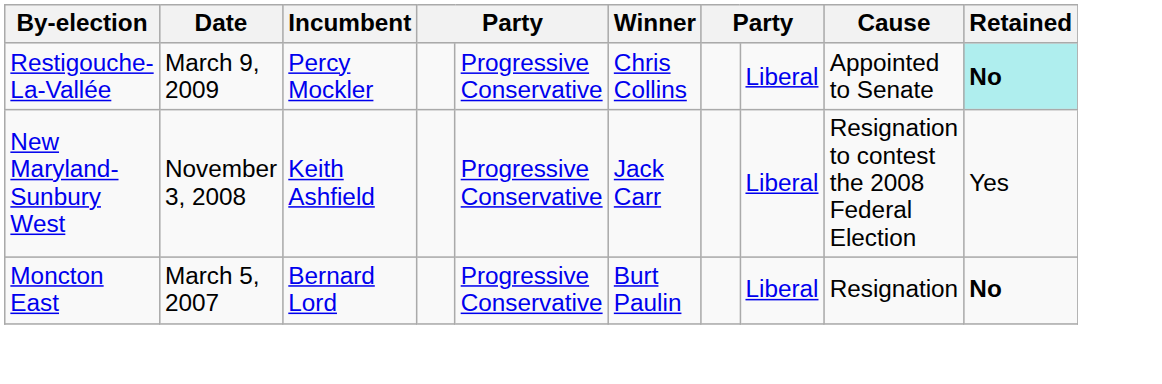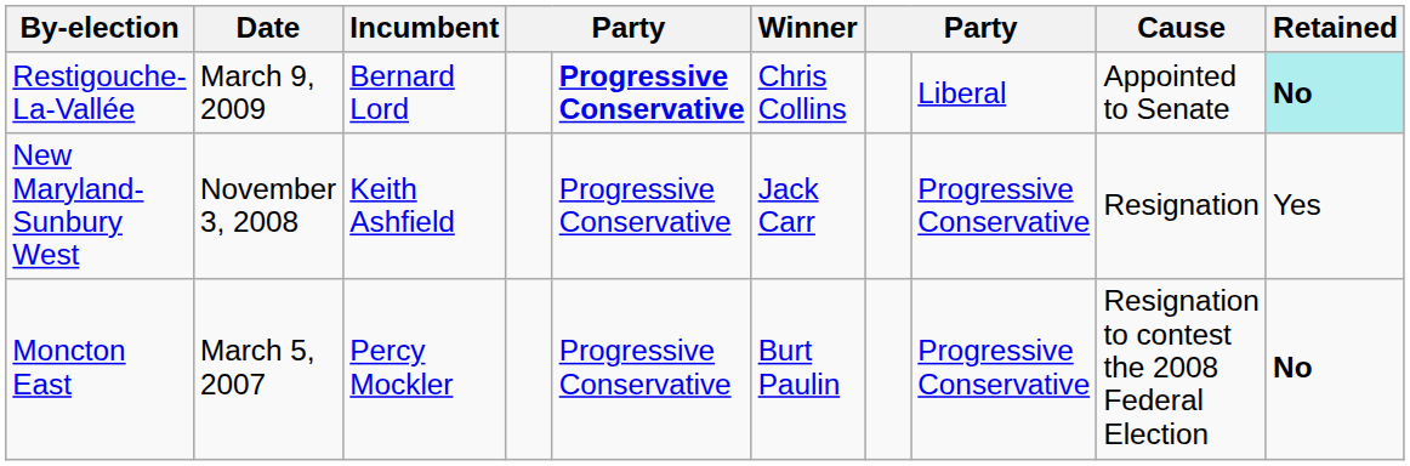Restigouche-La-Vallée | Incumbent: Percy Mockler -> Bernard Lord
Restigouche-La-Vallée | column 5: normal -> bold
New Maryland-Sunbury West | column 8: Liberal -> Progressive Conservative
New Maryland-Sunbury West | Cause: Resignation to contest the 2008 Federal Election -> Resignation
Moncton East | Incumbent: Bernard Lord -> Percy Mockler
Moncton East | column 8: Liberal -> Progressive Conservative
Moncton East | Cause: Resignation -> Resignation to contest the 2008 Federal Election
